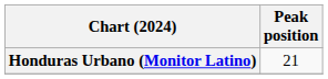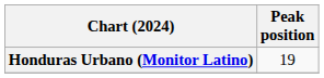Honduras Urbano (Monitor Latino) | Peak position: 21 -> 19
